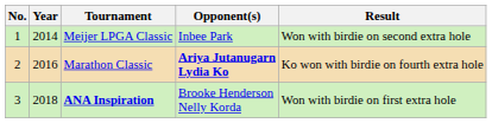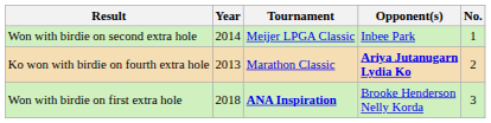columns swapped: No. <-> Result
Marathon Classic | Year: 2016 -> 2013
